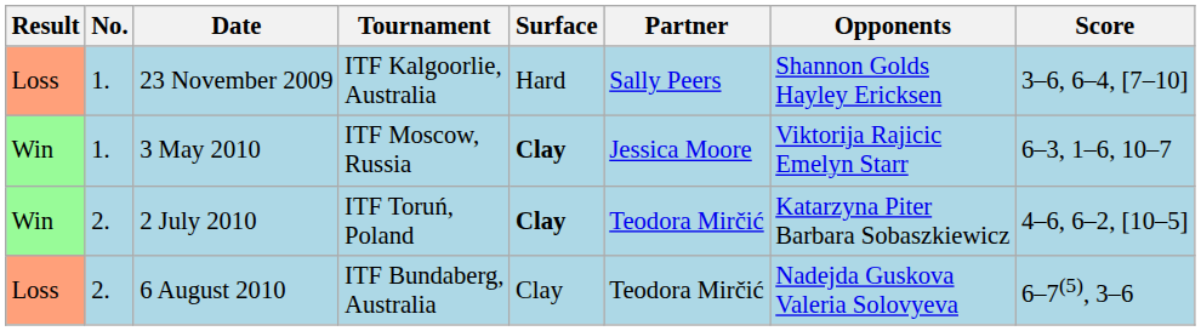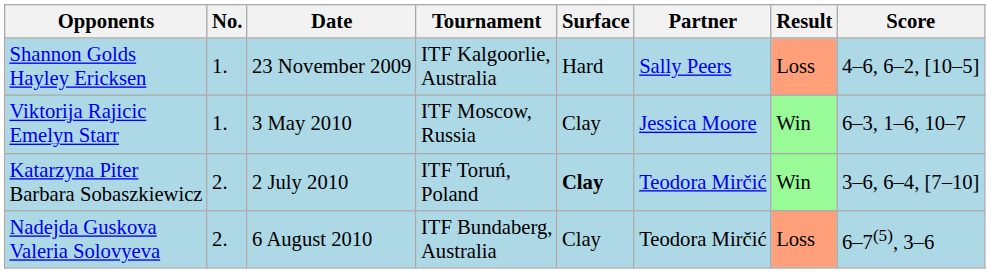columns swapped: Result <-> Opponents
23 November 2009 | Score: 3–6, 6–4, [7–10] -> 4–6, 6–2, [10–5]
3 May 2010 | Surface: bold -> normal
2 July 2010 | Score: 4–6, 6–2, [10–5] -> 3–6, 6–4, [7–10]
